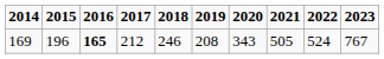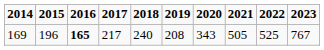169 | 2017: 212 -> 217
169 | 2018: 246 -> 240
169 | 2022: 524 -> 525
